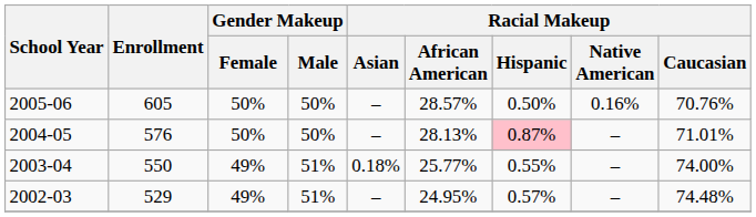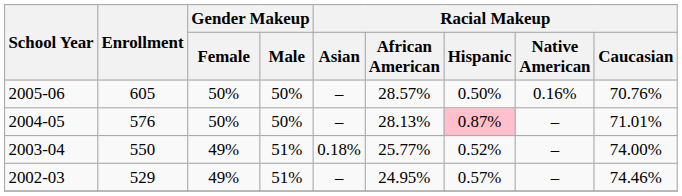2003-04 | Racial Makeup / Hispanic: 0.55% -> 0.52%
2002-03 | Racial Makeup / Caucasian: 74.48% -> 74.46%
